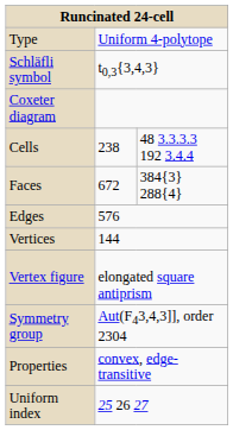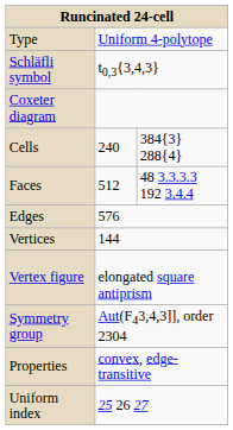Cells | column 2: 238 -> 240
Cells | column 3: 48 3.3.3.3 192 3.4.4 -> 384{3} 288{4}
Faces | column 2: 672 -> 512
Faces | column 3: 384{3} 288{4} -> 48 3.3.3.3 192 3.4.4
